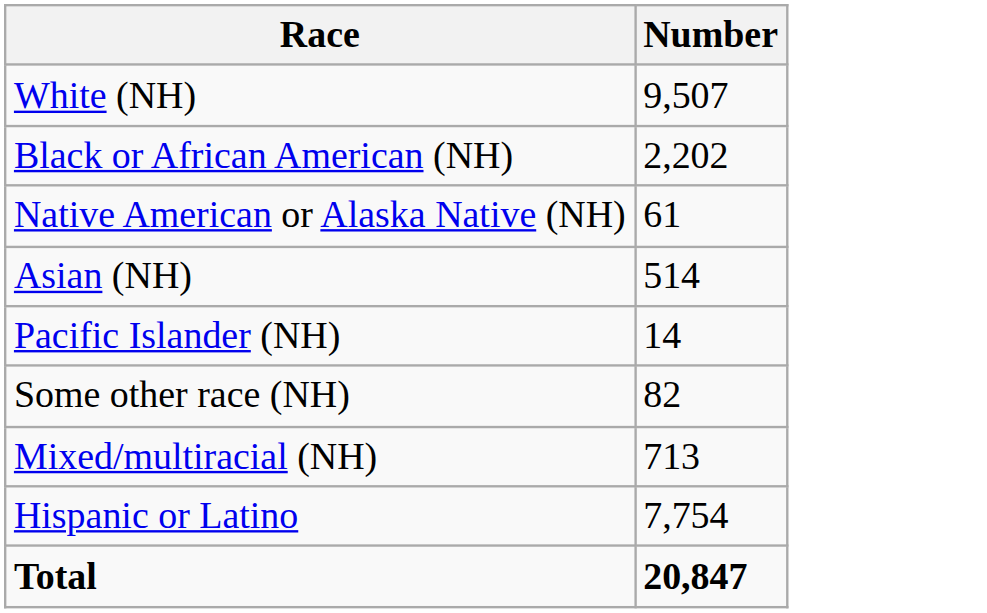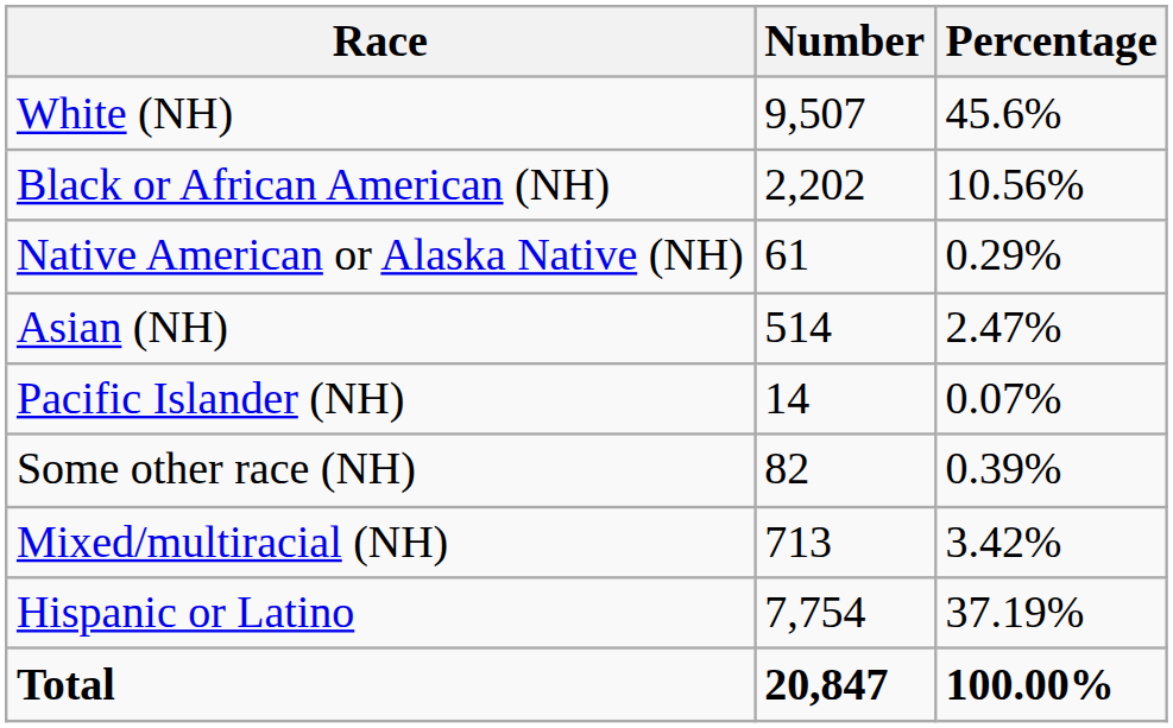+ column: Percentage | 45.6% | 10.56% | 0.29% | 2.47% | 0.07% | 0.39% | 3.42% | 37.19% | 100.00%
